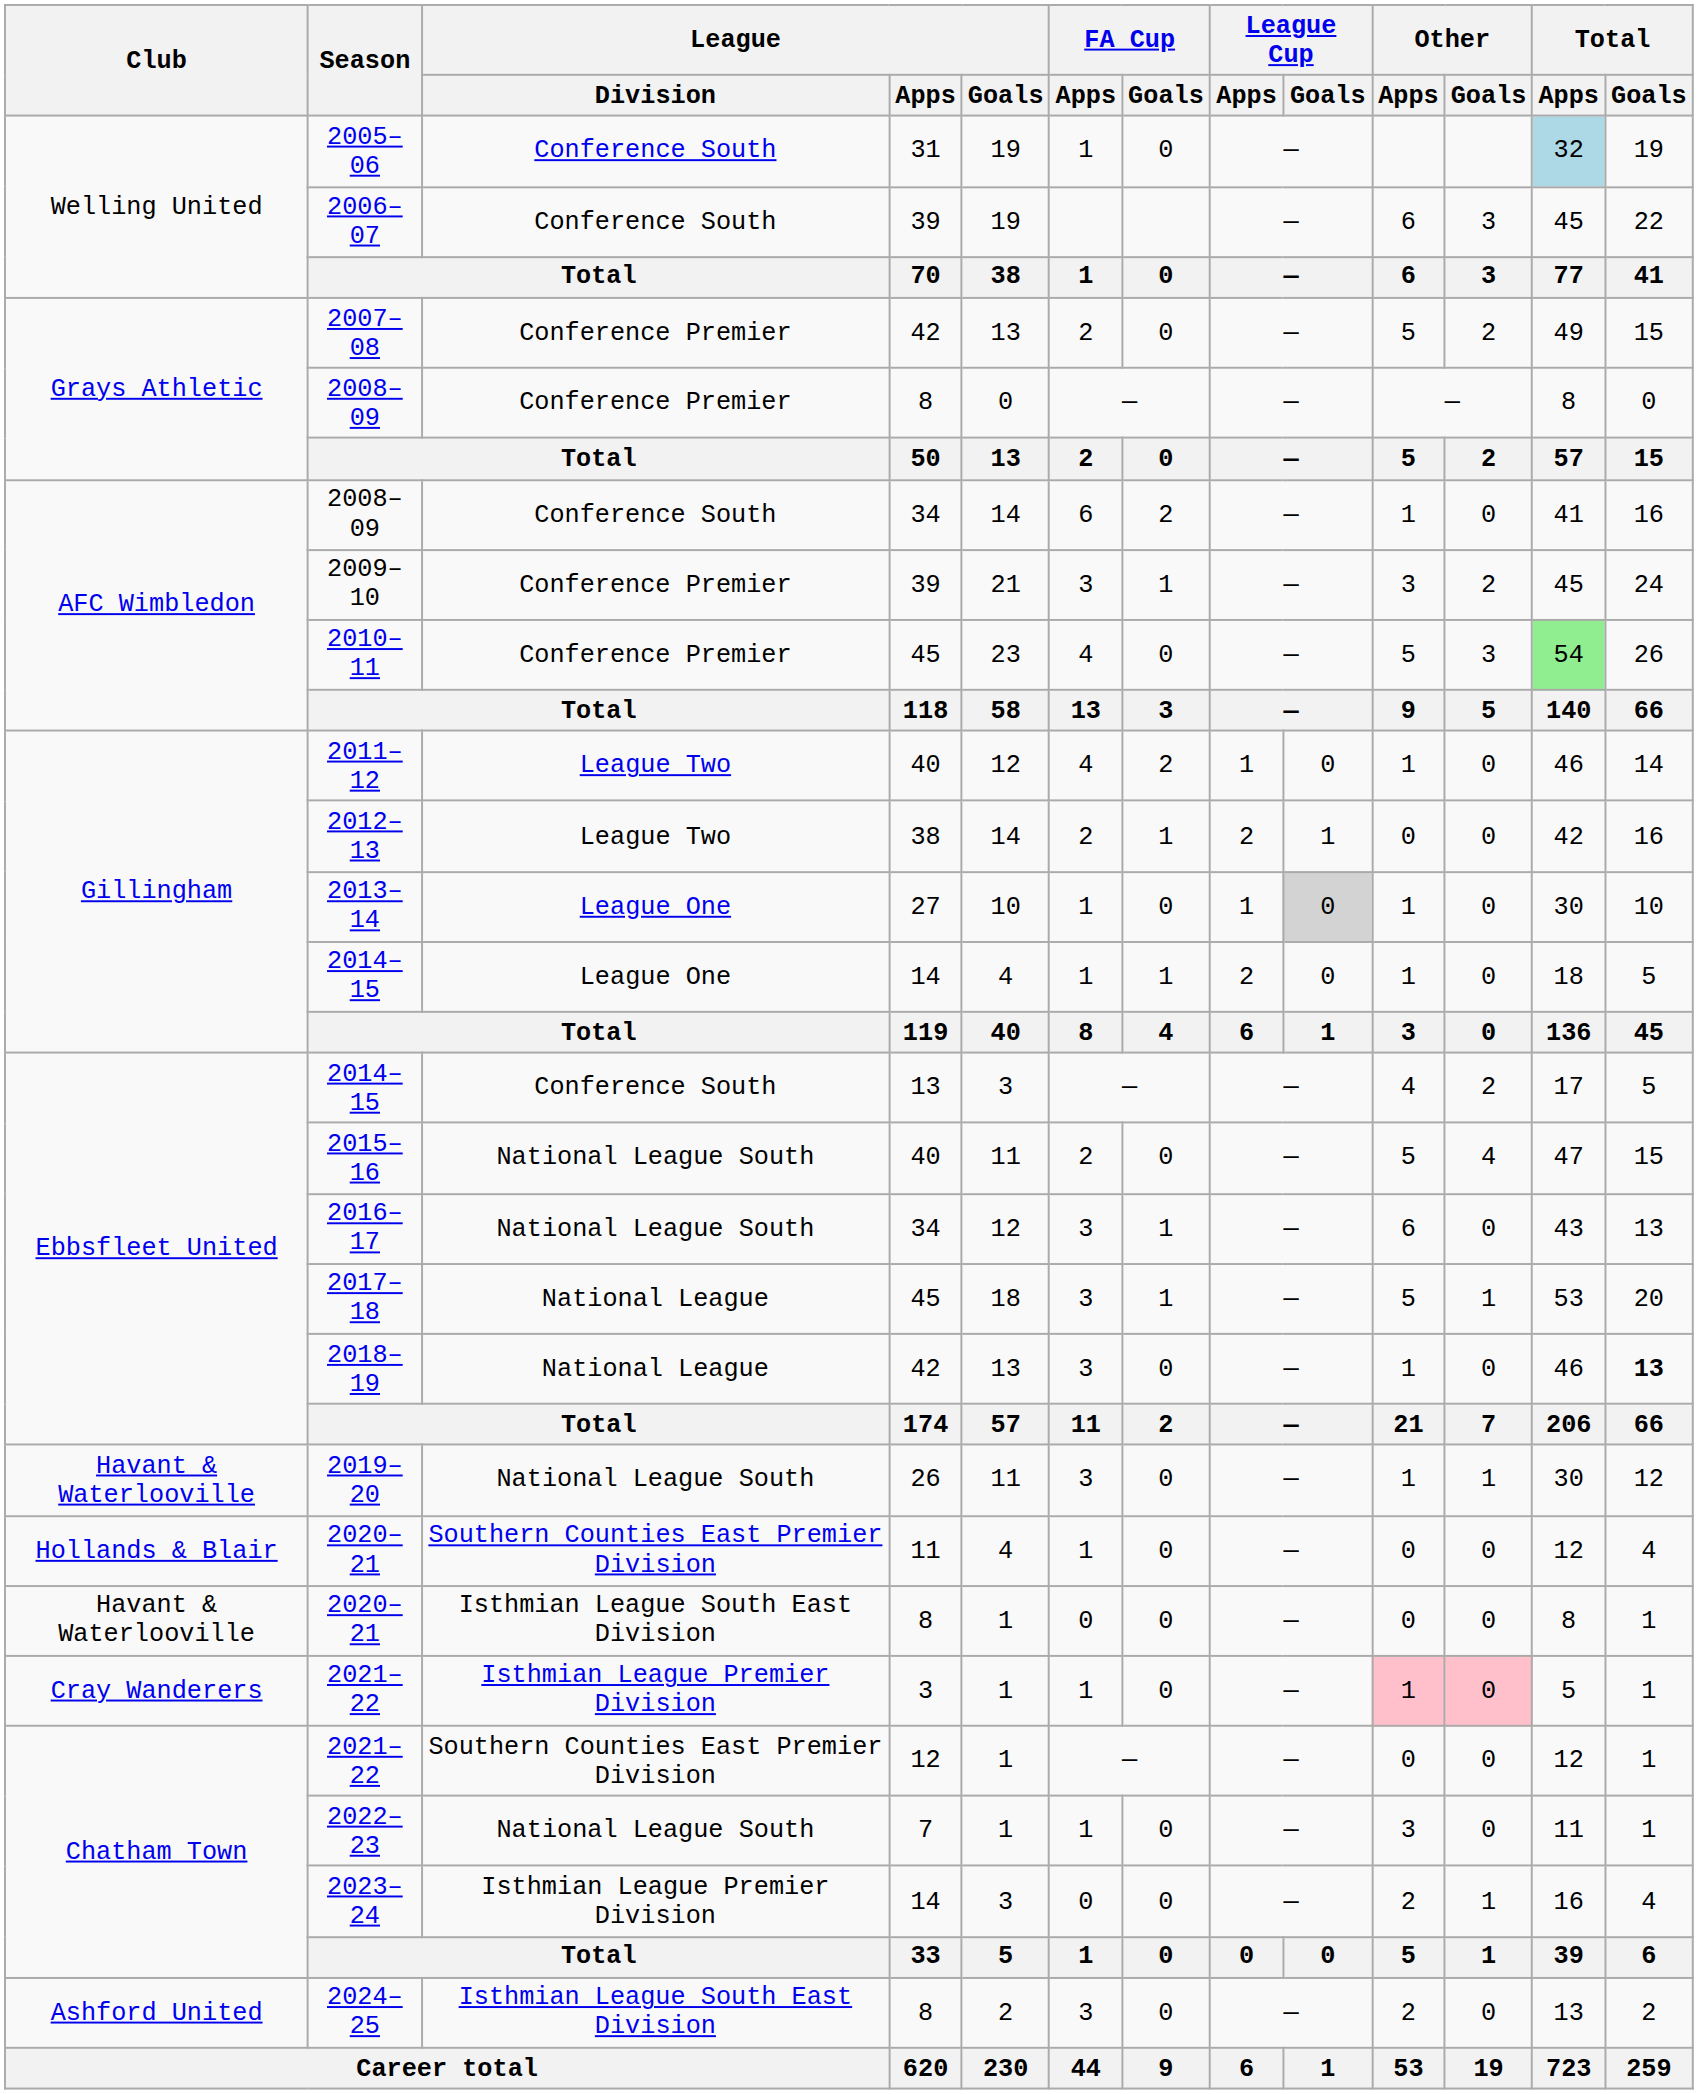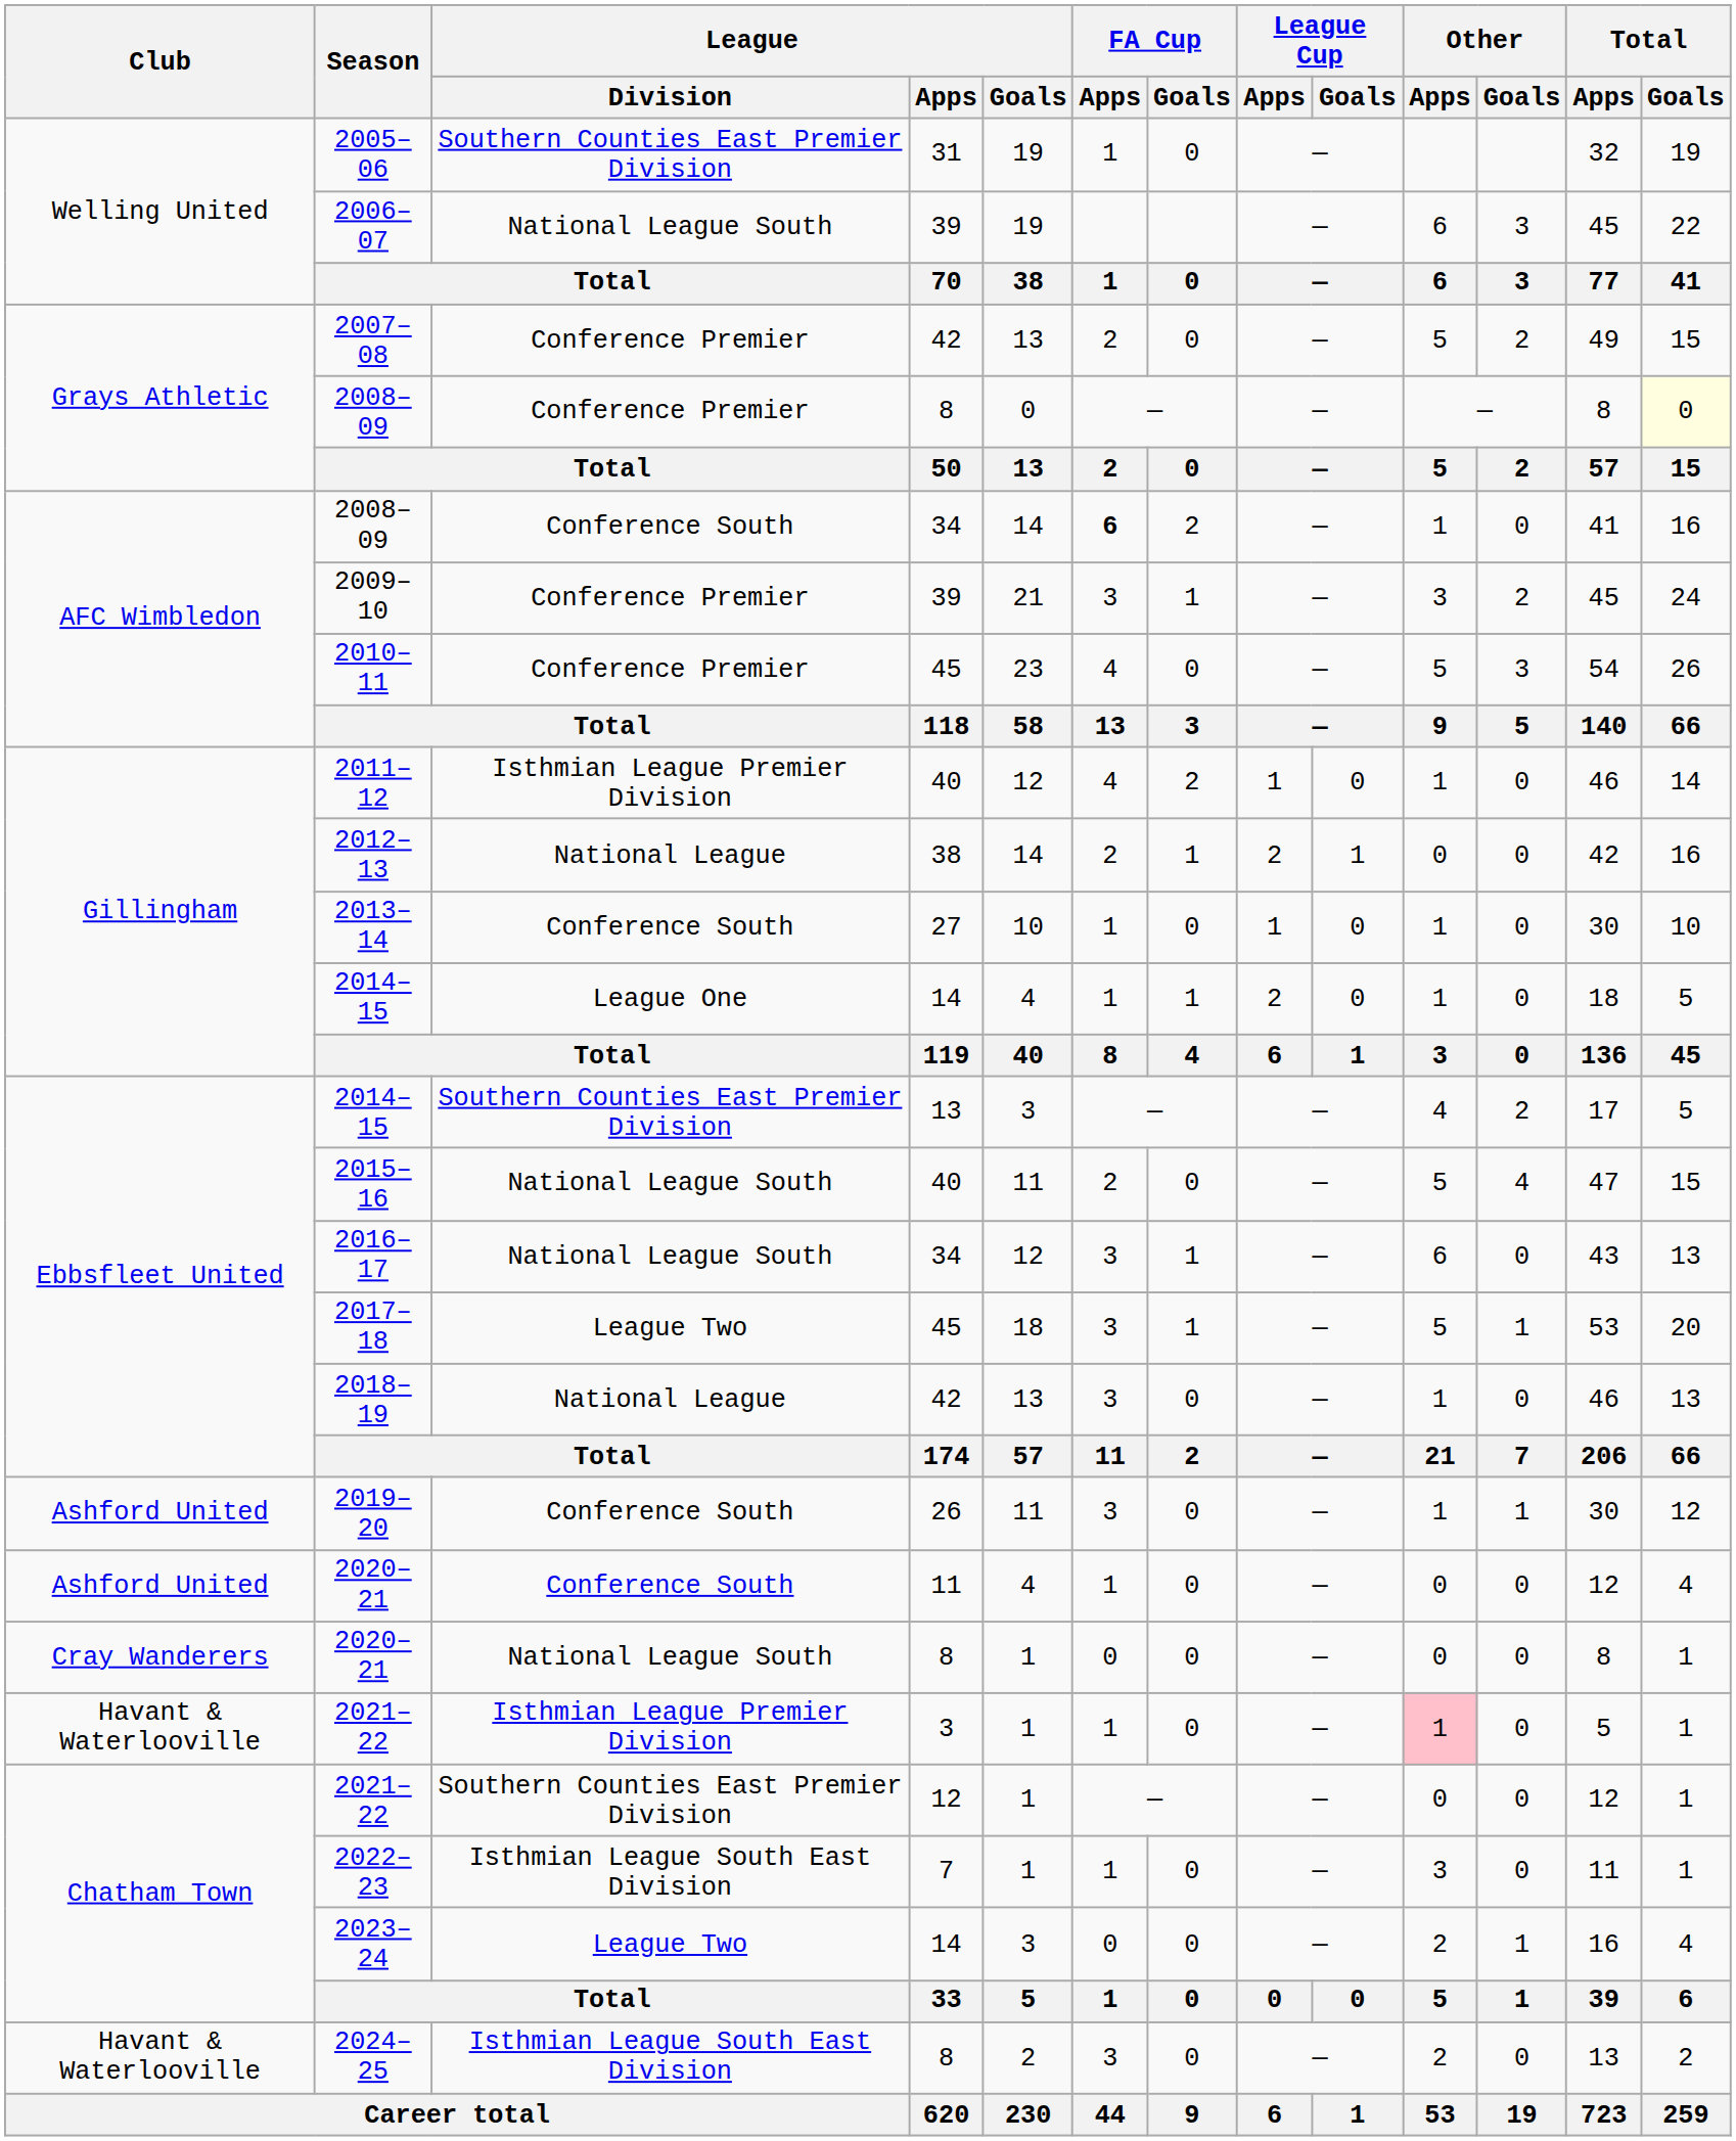2005–06 | League / Division: Conference South -> Southern Counties East Premier Division
2005–06 | Total / Apps: lightblue background -> no background
2006–07 | League / Division: Conference South -> National League South
2008–09 / 8 | Total / Goals: no background -> lightyellow background
2008–09 / 34 | FA Cup / Apps: normal -> bold
2010–11 | Total / Apps: lightgreen background -> no background
2011–12 | League / Division: League Two -> Isthmian League Premier Division
2012–13 | League / Division: League Two -> National League
2013–14 | League / Division: League One -> Conference South
2013–14 | League Cup / Goals: lightgrey background -> no background
2014–15 / 13 | League / Division: Conference South -> Southern Counties East Premier Division
2017–18 | League / Division: National League -> League Two
2018–19 | Total / Goals: bold -> normal
2019–20 | Club: Havant & Waterlooville -> Ashford United
2019–20 | League / Division: National League South -> Conference South
2020–21 / 11 | Club: Hollands & Blair -> Ashford United
2020–21 / 11 | League / Division: Southern Counties East Premier Division -> Conference South
2020–21 / 8 | Club: Havant & Waterlooville -> Cray Wanderers
2020–21 / 8 | League / Division: Isthmian League South East Division -> National League South
2021–22 / 3 | Club: Cray Wanderers -> Havant & Waterlooville
2021–22 / 3 | Other / Goals: pink background -> no background
2022–23 | League / Division: National League South -> Isthmian League South East Division
2023–24 | League / Division: Isthmian League Premier Division -> League Two
2024–25 | Club: Ashford United -> Havant & Waterlooville
